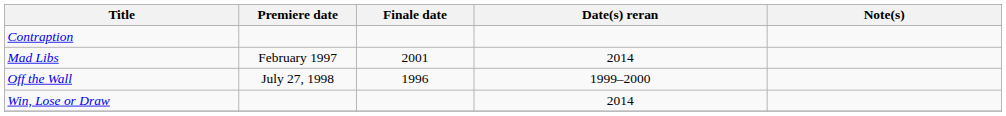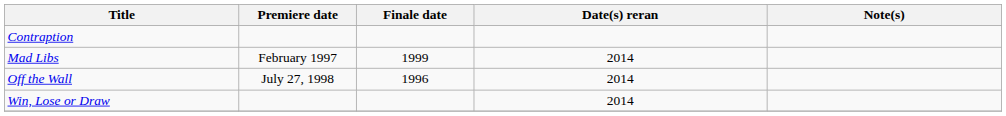Mad Libs | Finale date: 2001 -> 1999
Off the Wall | Date(s) reran: 1999–2000 -> 2014
